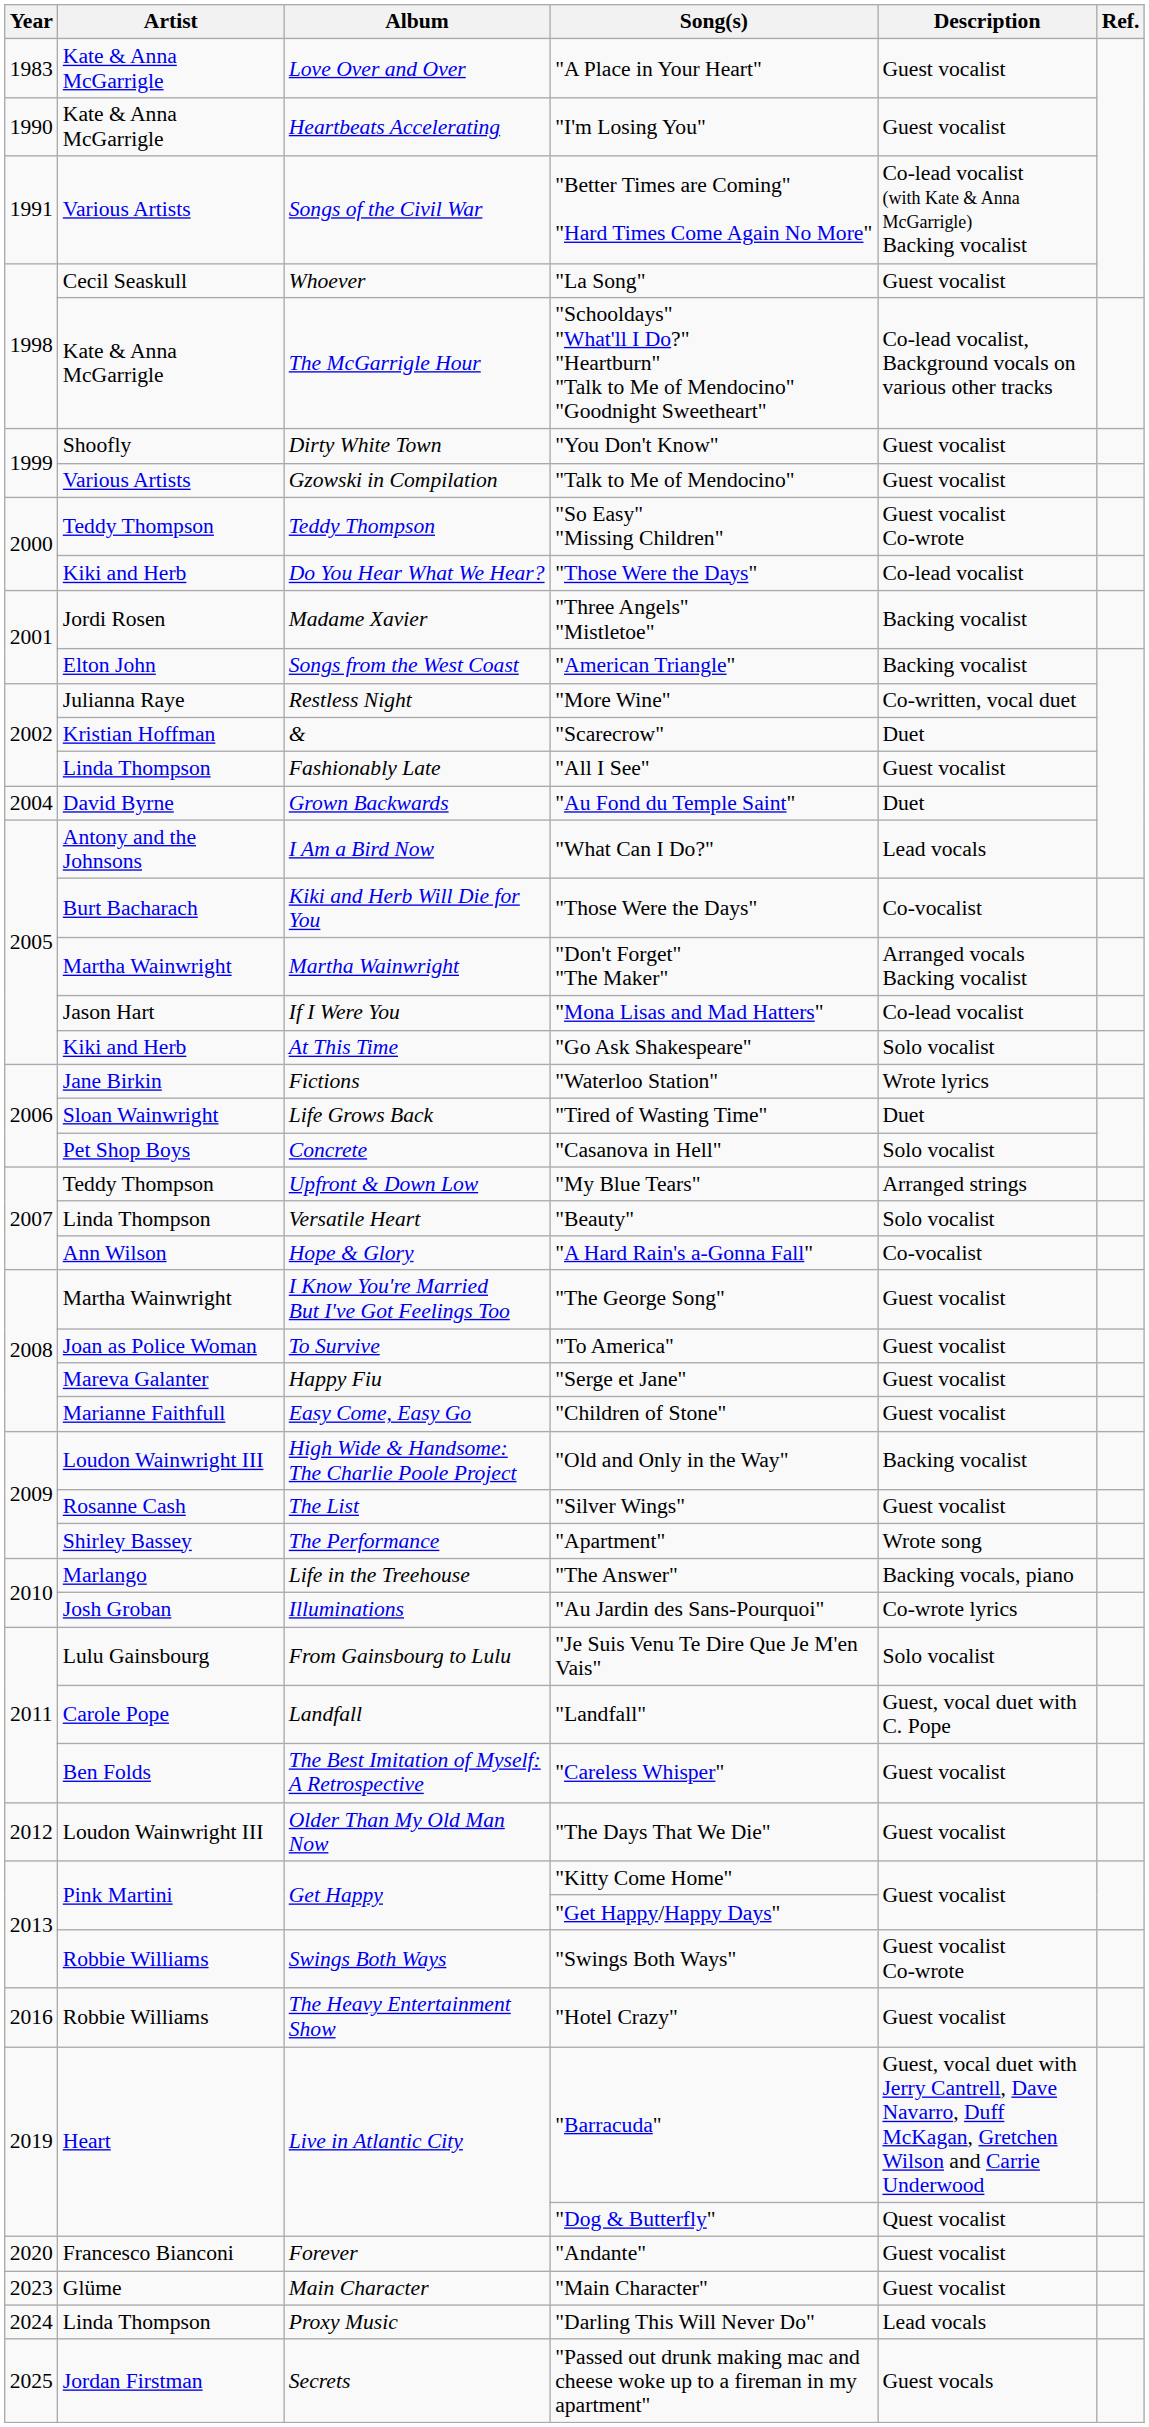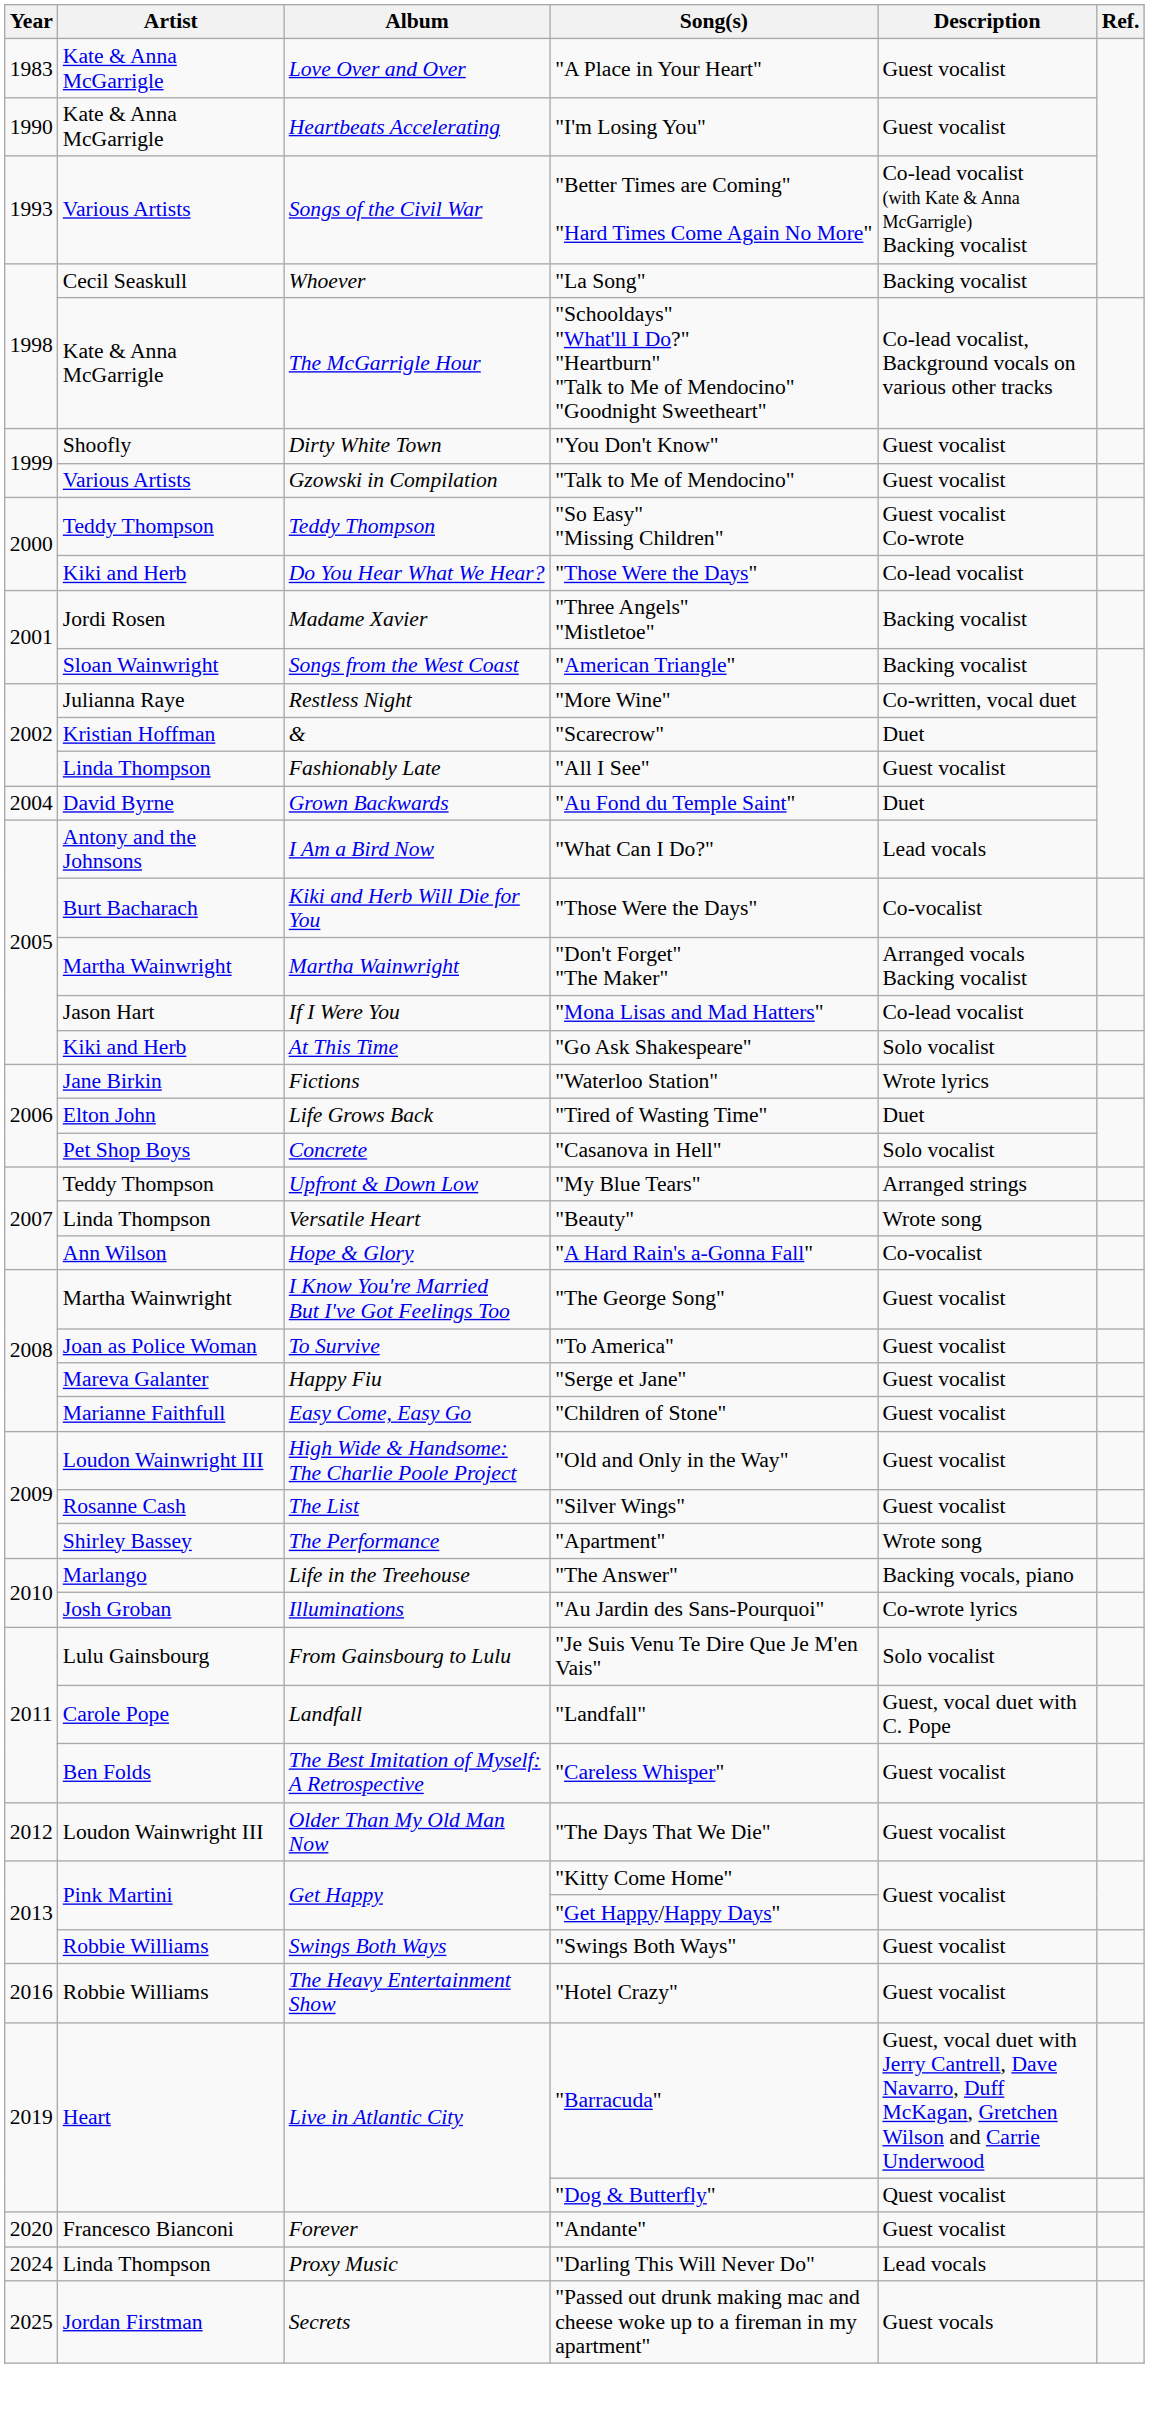"Better Times are Coming" "Hard Times Come Again No More" | Year: 1991 -> 1993
"La Song" | Description: Guest vocalist -> Backing vocalist
"American Triangle" | Artist: Elton John -> Sloan Wainwright
"Tired of Wasting Time" | Artist: Sloan Wainwright -> Elton John
"Beauty" | Description: Solo vocalist -> Wrote song
"Old and Only in the Way" | Description: Backing vocalist -> Guest vocalist
"Swings Both Ways" | Description: Guest vocalist Co-wrote -> Guest vocalist
- row: 2023 | Glüme | Main Character | "Main Character" | Guest vocalist
